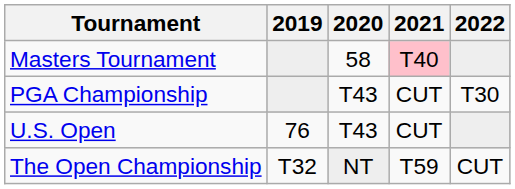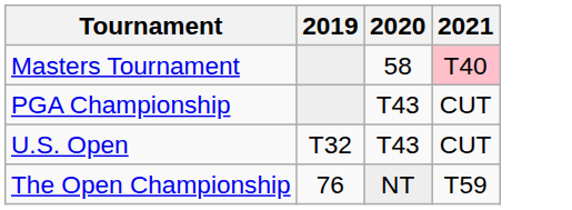- column: 2022 | T30 | CUT
U.S. Open | 2019: 76 -> T32
The Open Championship | 2019: T32 -> 76
